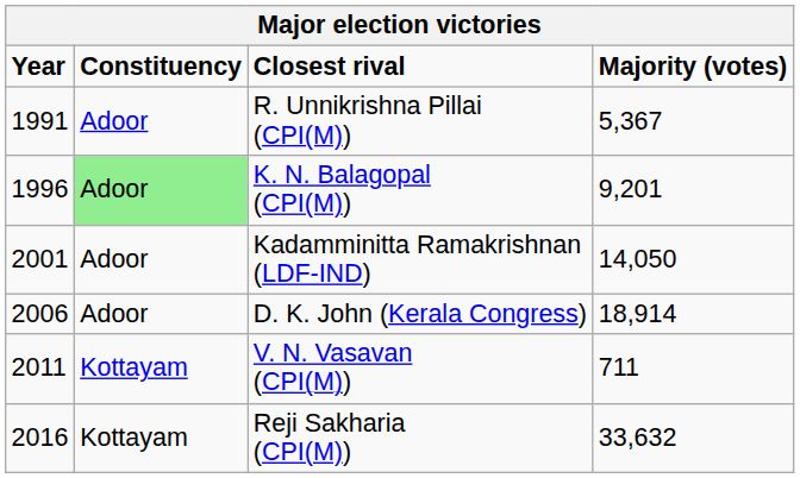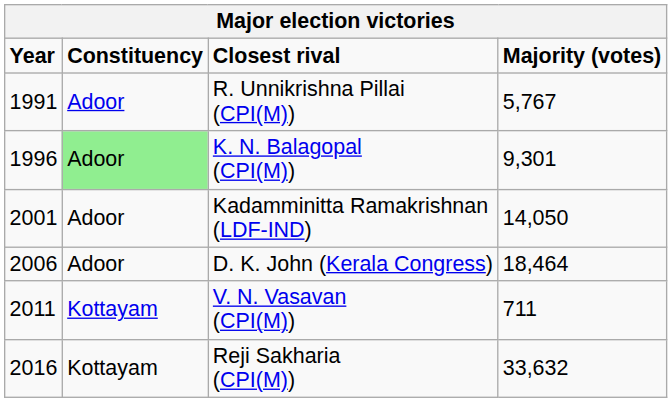R. Unnikrishna Pillai (CPI(M)) | Majority (votes): 5,367 -> 5,767
K. N. Balagopal (CPI(M)) | Majority (votes): 9,201 -> 9,301
D. K. John (Kerala Congress) | Majority (votes): 18,914 -> 18,464
